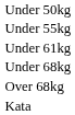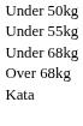- row: Under 61kg
